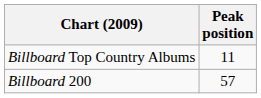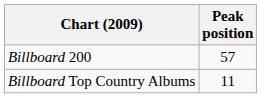rows swapped: Billboard 200 <-> Billboard Top Country Albums
